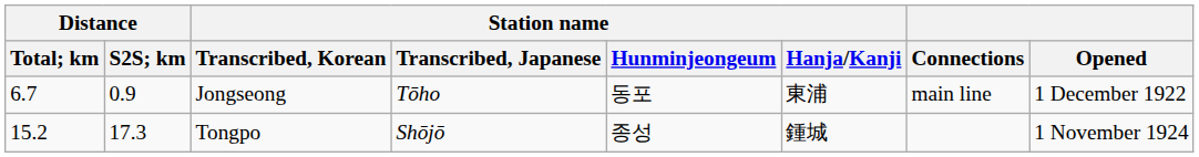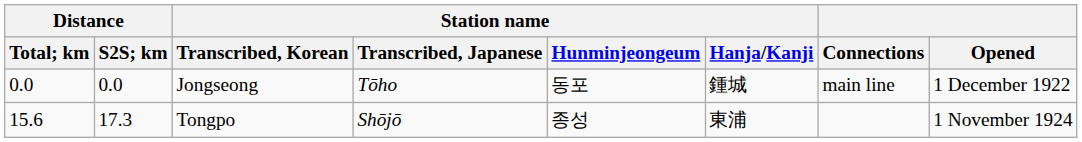Jongseong | Distance / Total; km: 6.7 -> 0.0
Jongseong | Distance / S2S; km: 0.9 -> 0.0
Jongseong | Station name / Hanja/Kanji: 東浦 -> 鍾城
Tongpo | Distance / Total; km: 15.2 -> 15.6
Tongpo | Station name / Hanja/Kanji: 鍾城 -> 東浦
